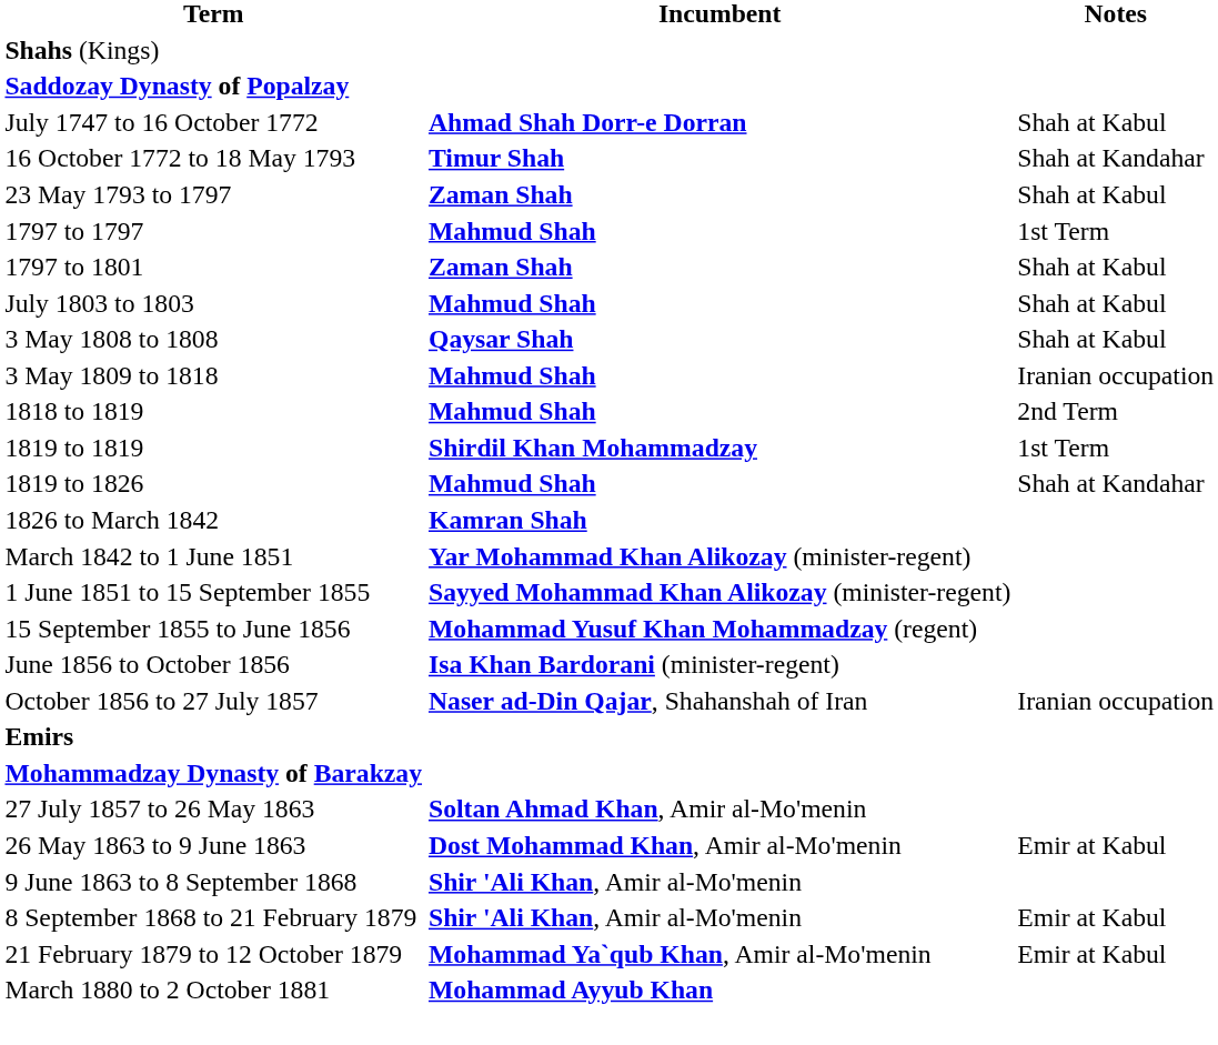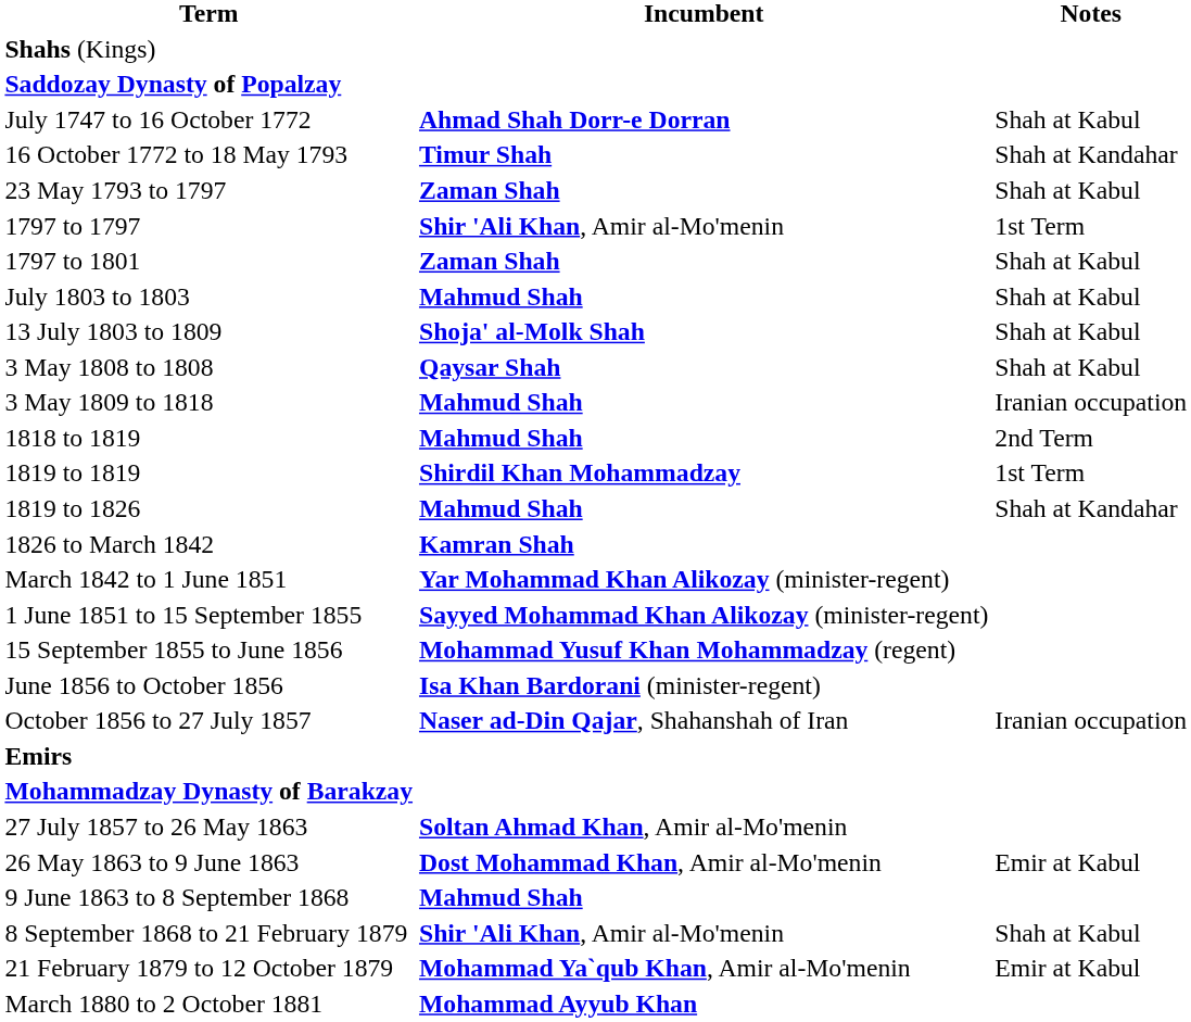1797 to 1797 | Incumbent: Mahmud Shah -> Shir 'Ali Khan, Amir al-Mo'menin
+ row: 13 July 1803 to 1809 | Shoja' al-Molk Shah | Shah at Kabul
9 June 1863 to 8 September 1868 | Incumbent: Shir 'Ali Khan, Amir al-Mo'menin -> Mahmud Shah
8 September 1868 to 21 February 1879 | Notes: Emir at Kabul -> Shah at Kabul
